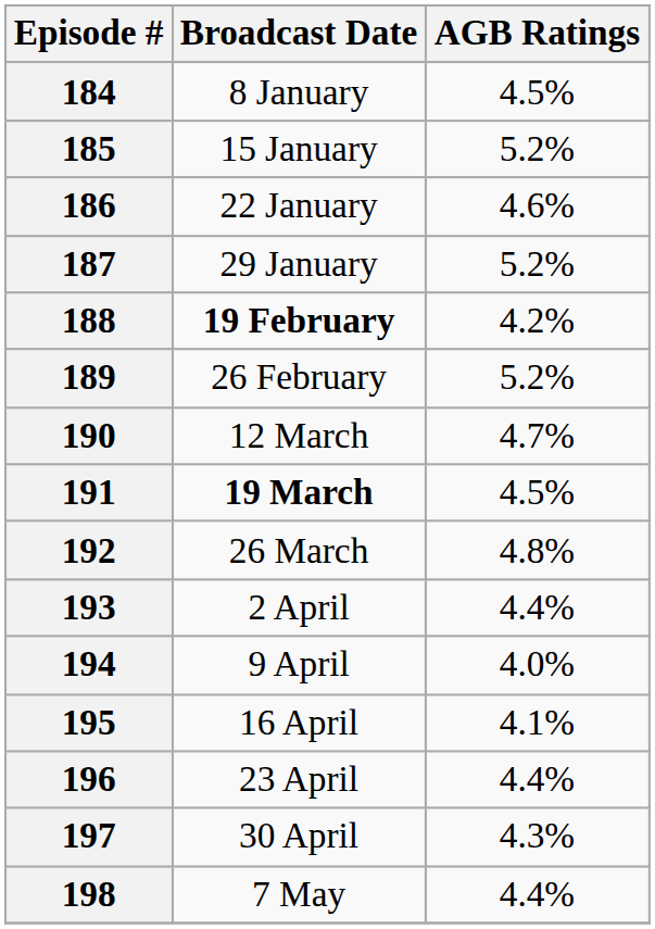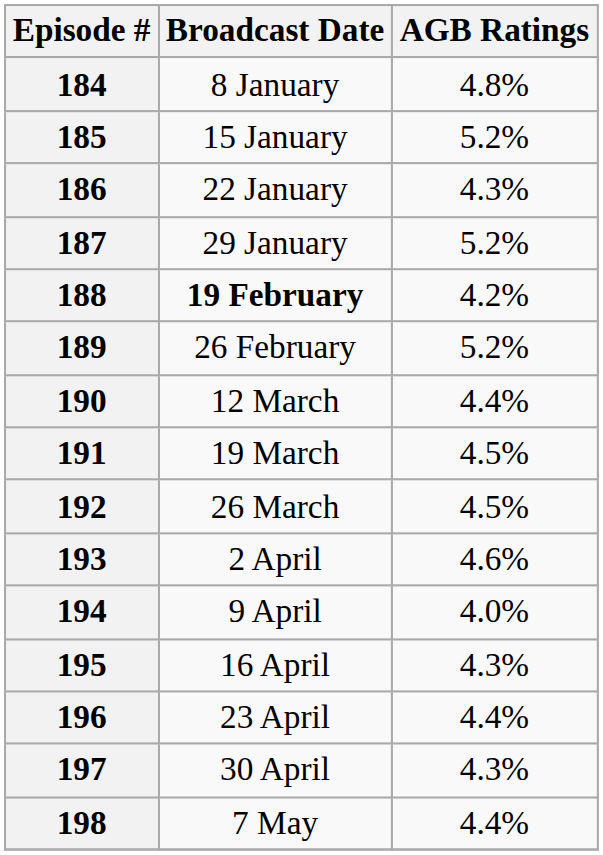184 | AGB Ratings: 4.5% -> 4.8%
186 | AGB Ratings: 4.6% -> 4.3%
190 | AGB Ratings: 4.7% -> 4.4%
191 | Broadcast Date: bold -> normal
192 | AGB Ratings: 4.8% -> 4.5%
193 | AGB Ratings: 4.4% -> 4.6%
195 | AGB Ratings: 4.1% -> 4.3%
